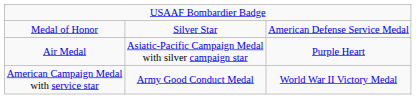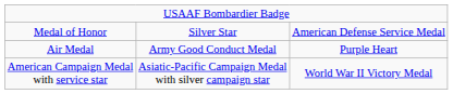Air Medal | column 2: Asiatic-Pacific Campaign Medal with silver campaign star -> Army Good Conduct Medal
American Campaign Medal with service star | column 2: Army Good Conduct Medal -> Asiatic-Pacific Campaign Medal with silver campaign star
